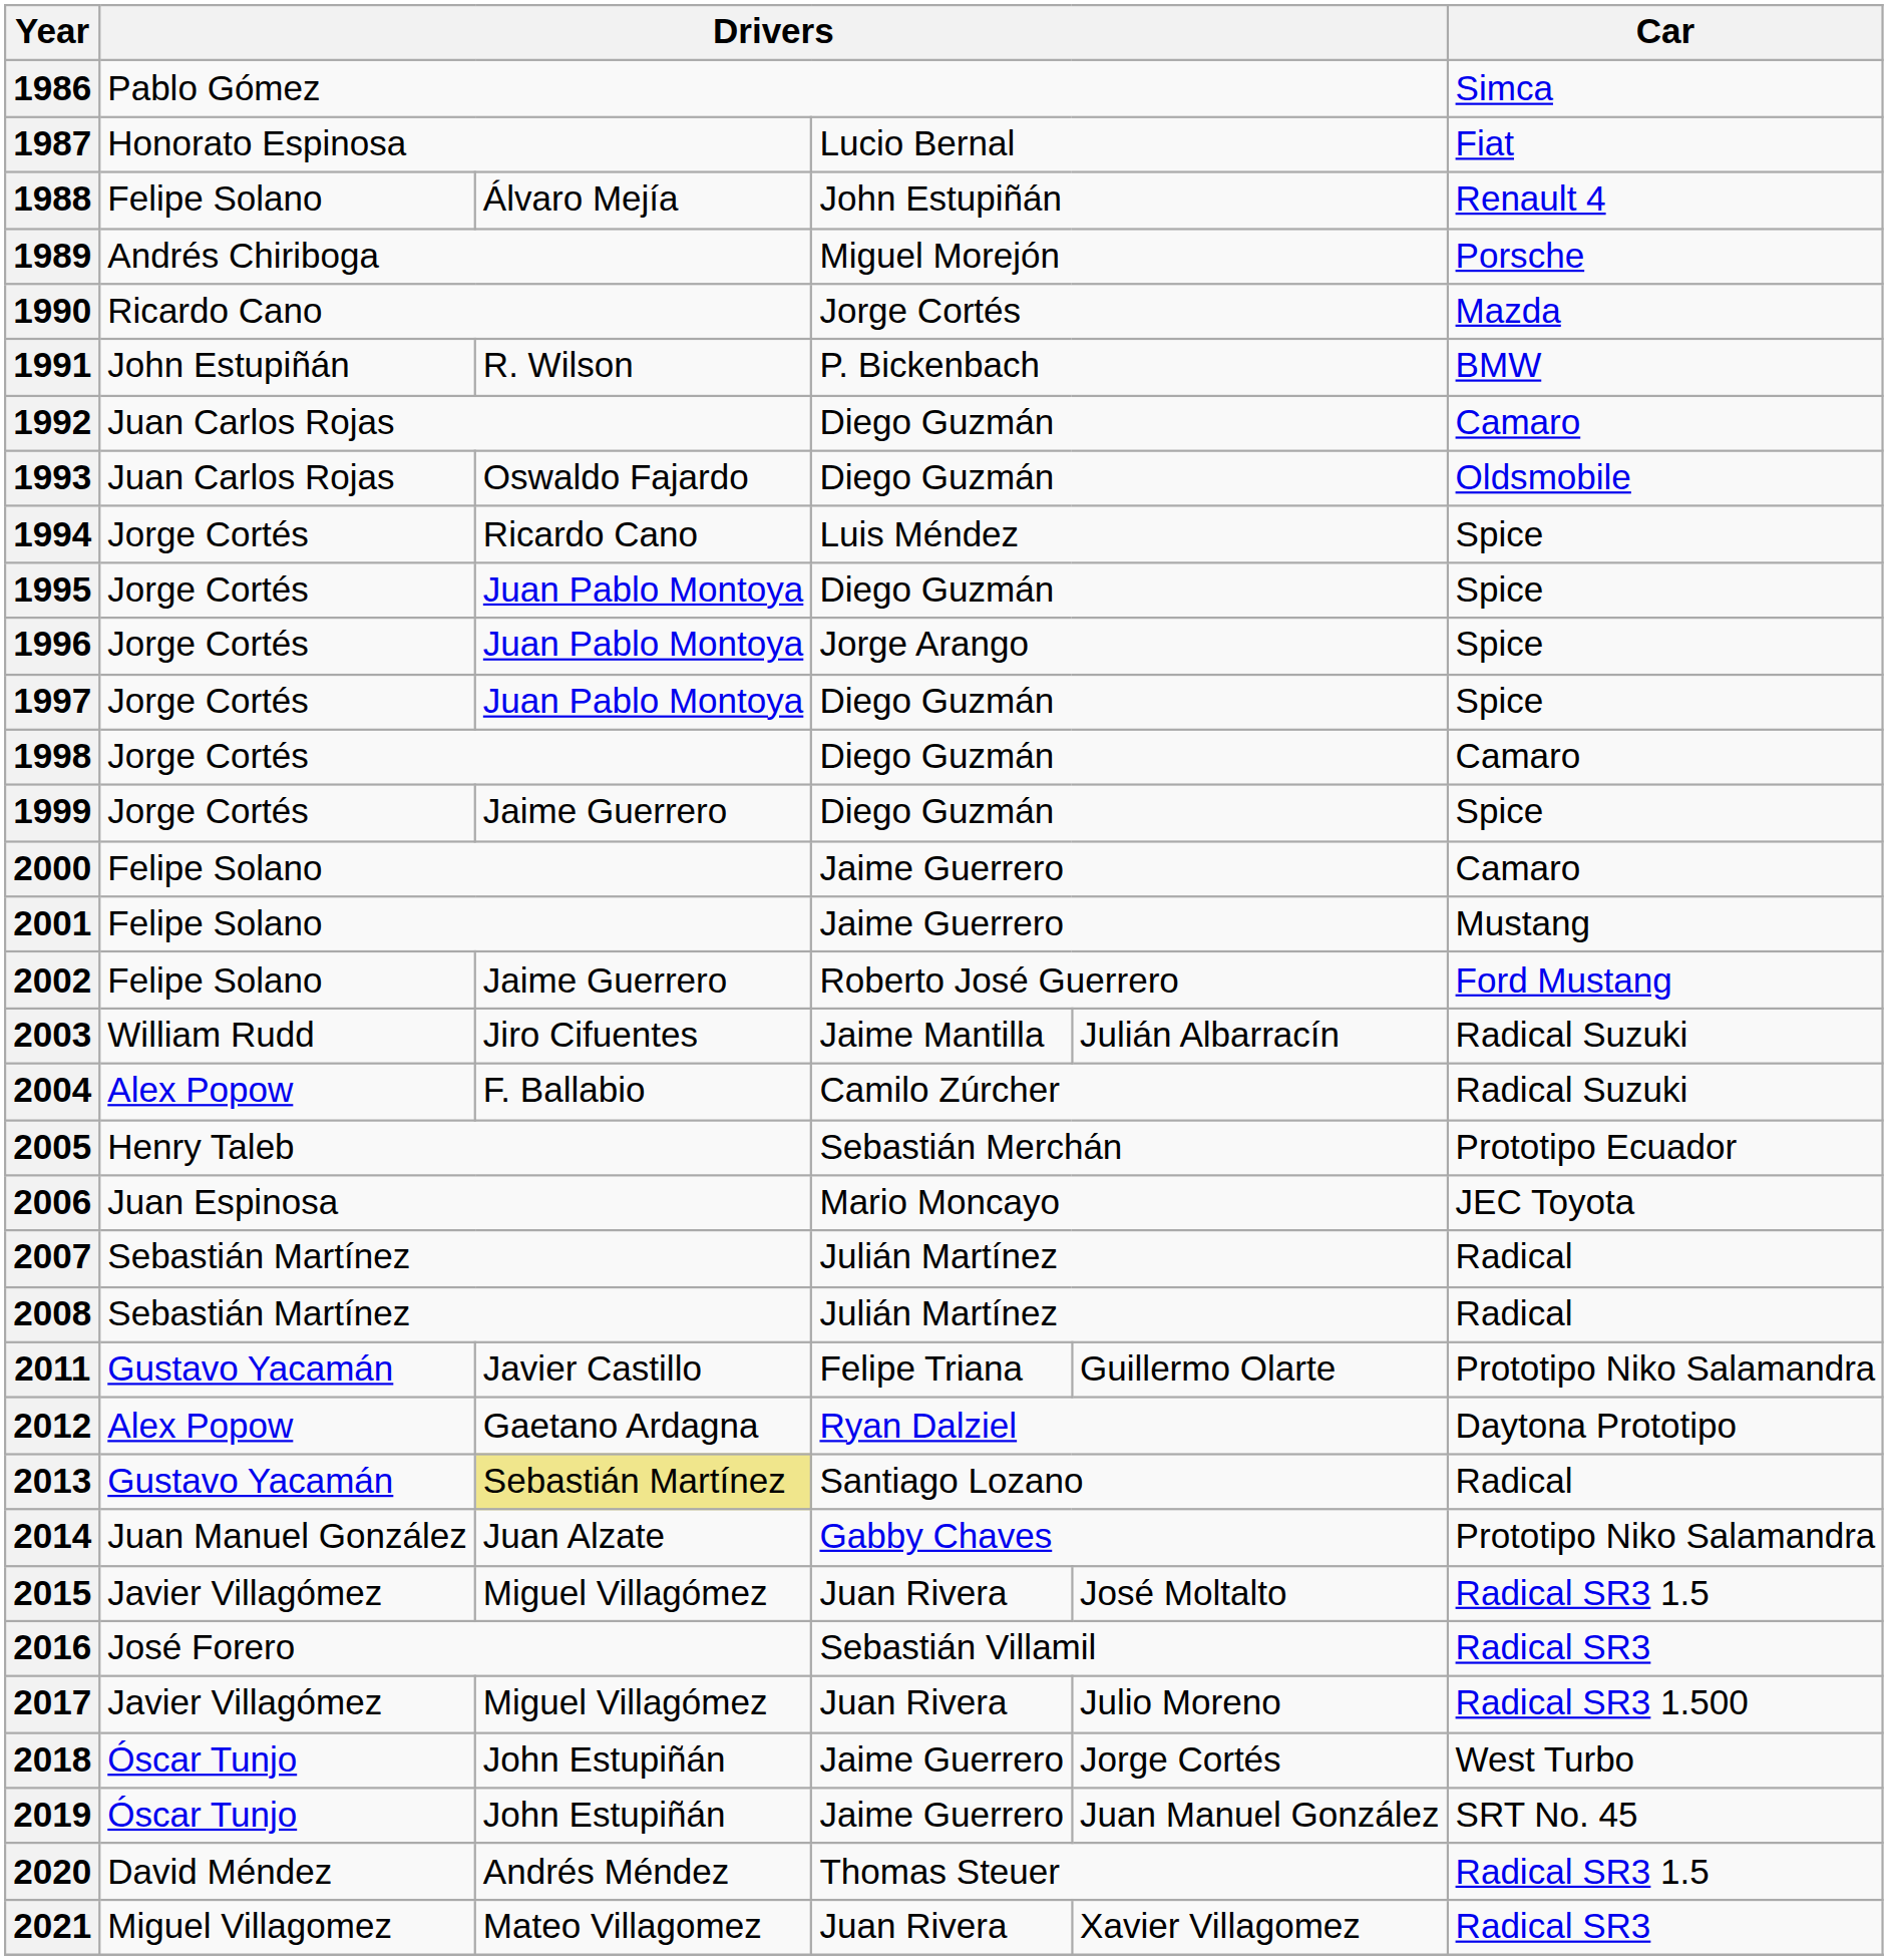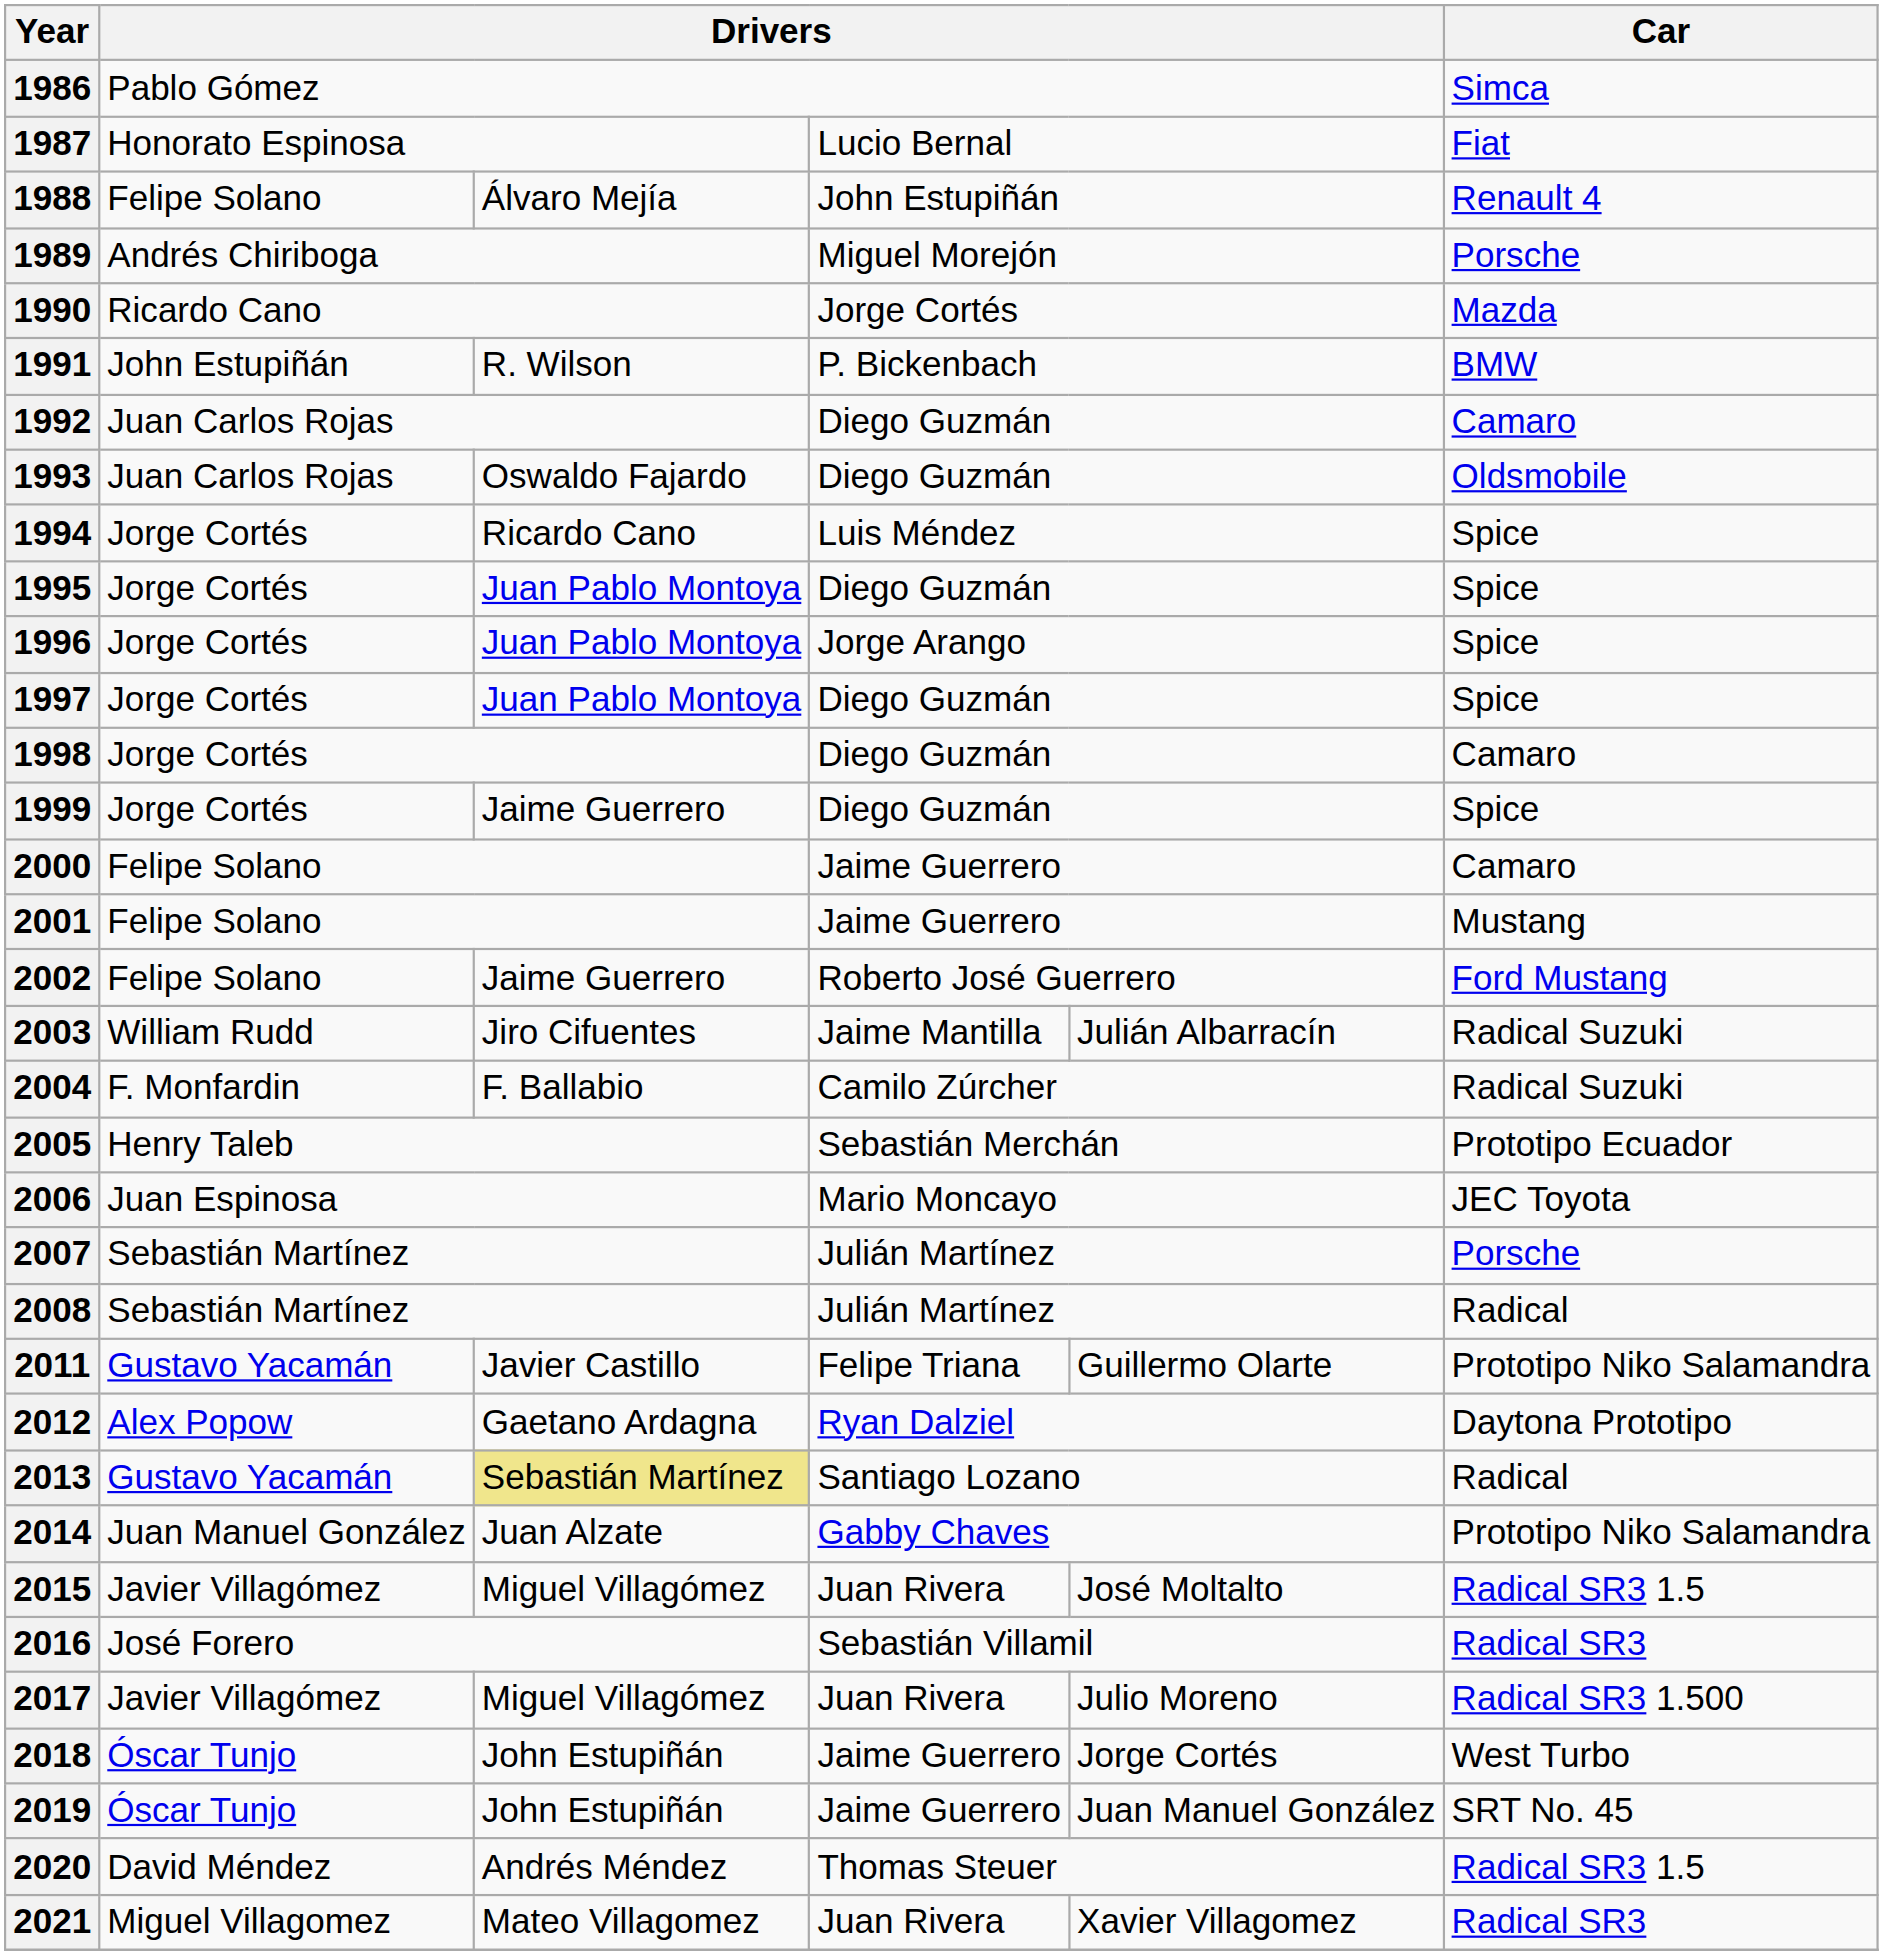2004 | column 2: Alex Popow -> F. Monfardin
2007 | Car: Radical -> Porsche
